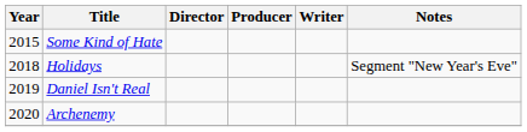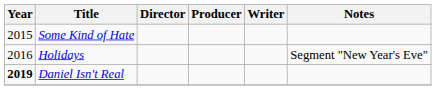Holidays | Year: 2018 -> 2016
Daniel Isn't Real | Year: normal -> bold
- row: 2020 | Archenemy
